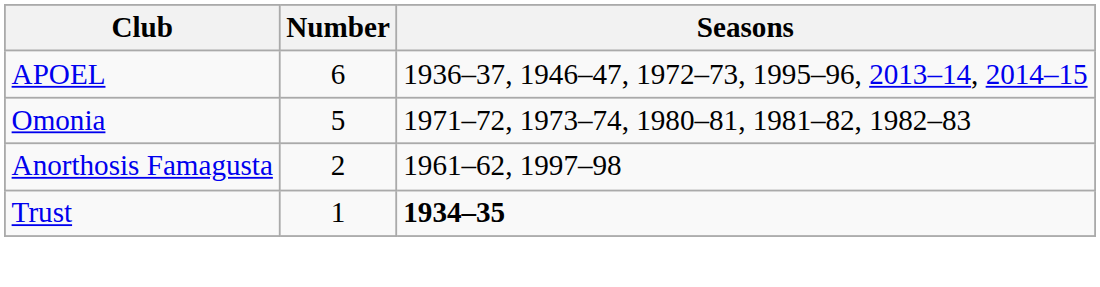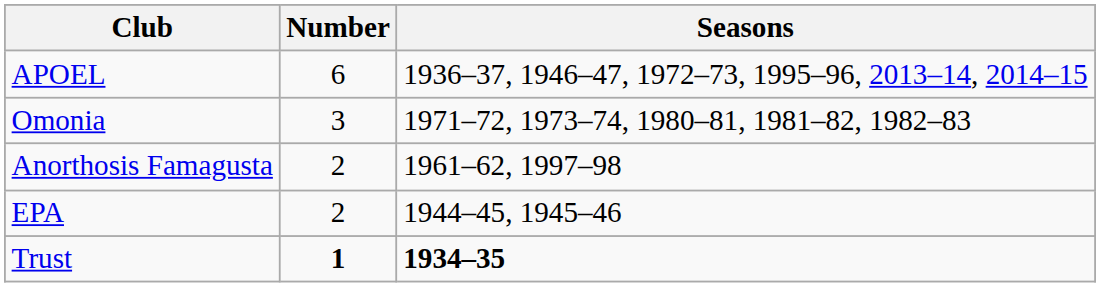Omonia | Number: 5 -> 3
+ row: EPA | 2 | 1944–45, 1945–46
Trust | Number: normal -> bold
